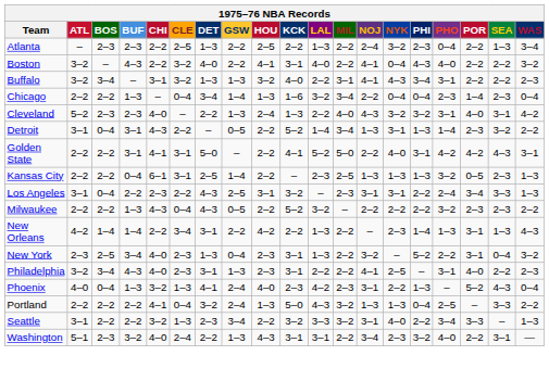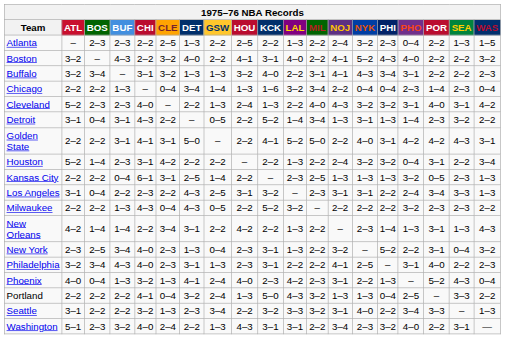Atlanta | WAS: 3–4 -> 1–5
Boston | NYK: 0–4 -> 5–2
+ row: Houston | 5–2 | 1–4 | 2–3 | 3–1 | 4–2 | 2–2 | 2–2 | – | 2–2 | 1–3 | 2–2 | 2–4 | 3–2 | 3–2 | 0–4 | 3–1 | 2–2 | 3–4
